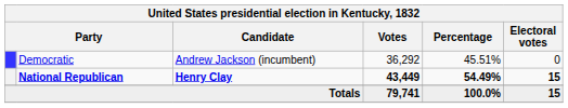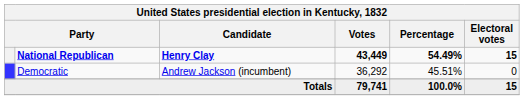rows swapped: National Republican <-> Democratic
